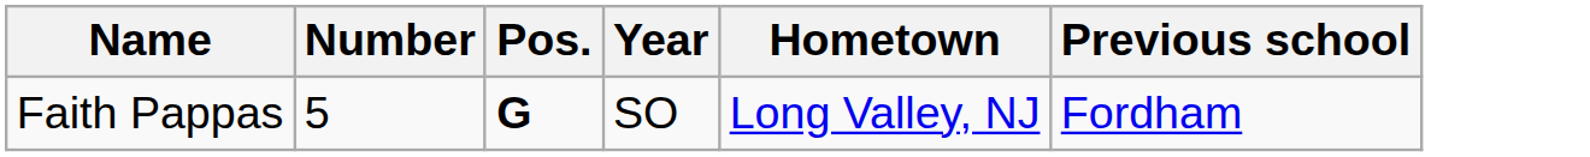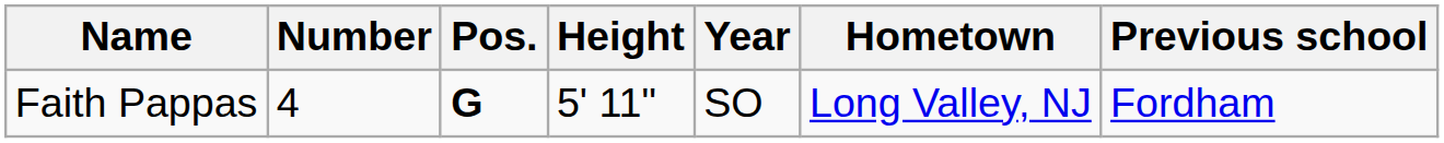+ column: Height | 5' 11"
Faith Pappas | Number: 5 -> 4
